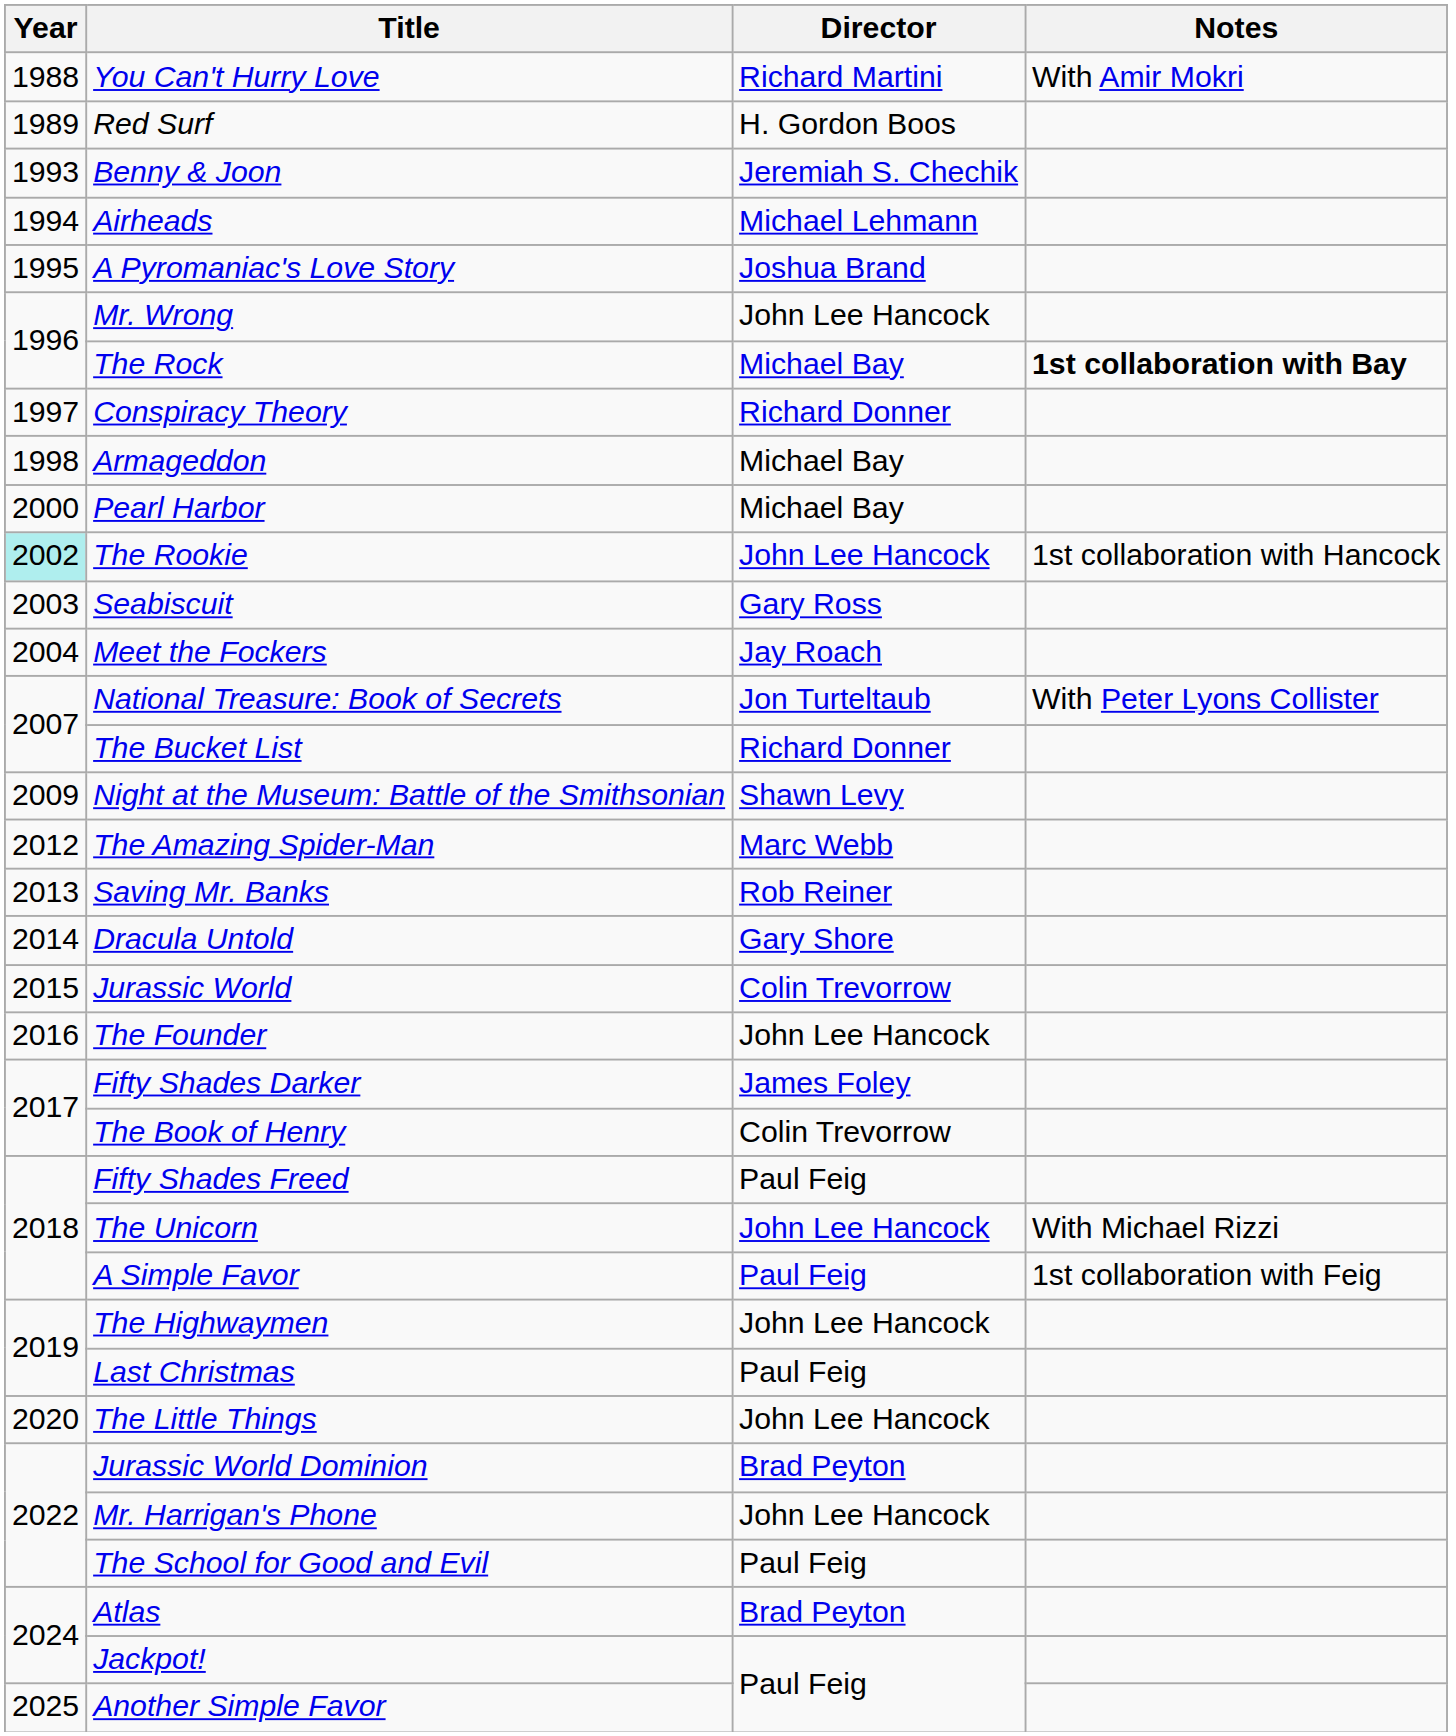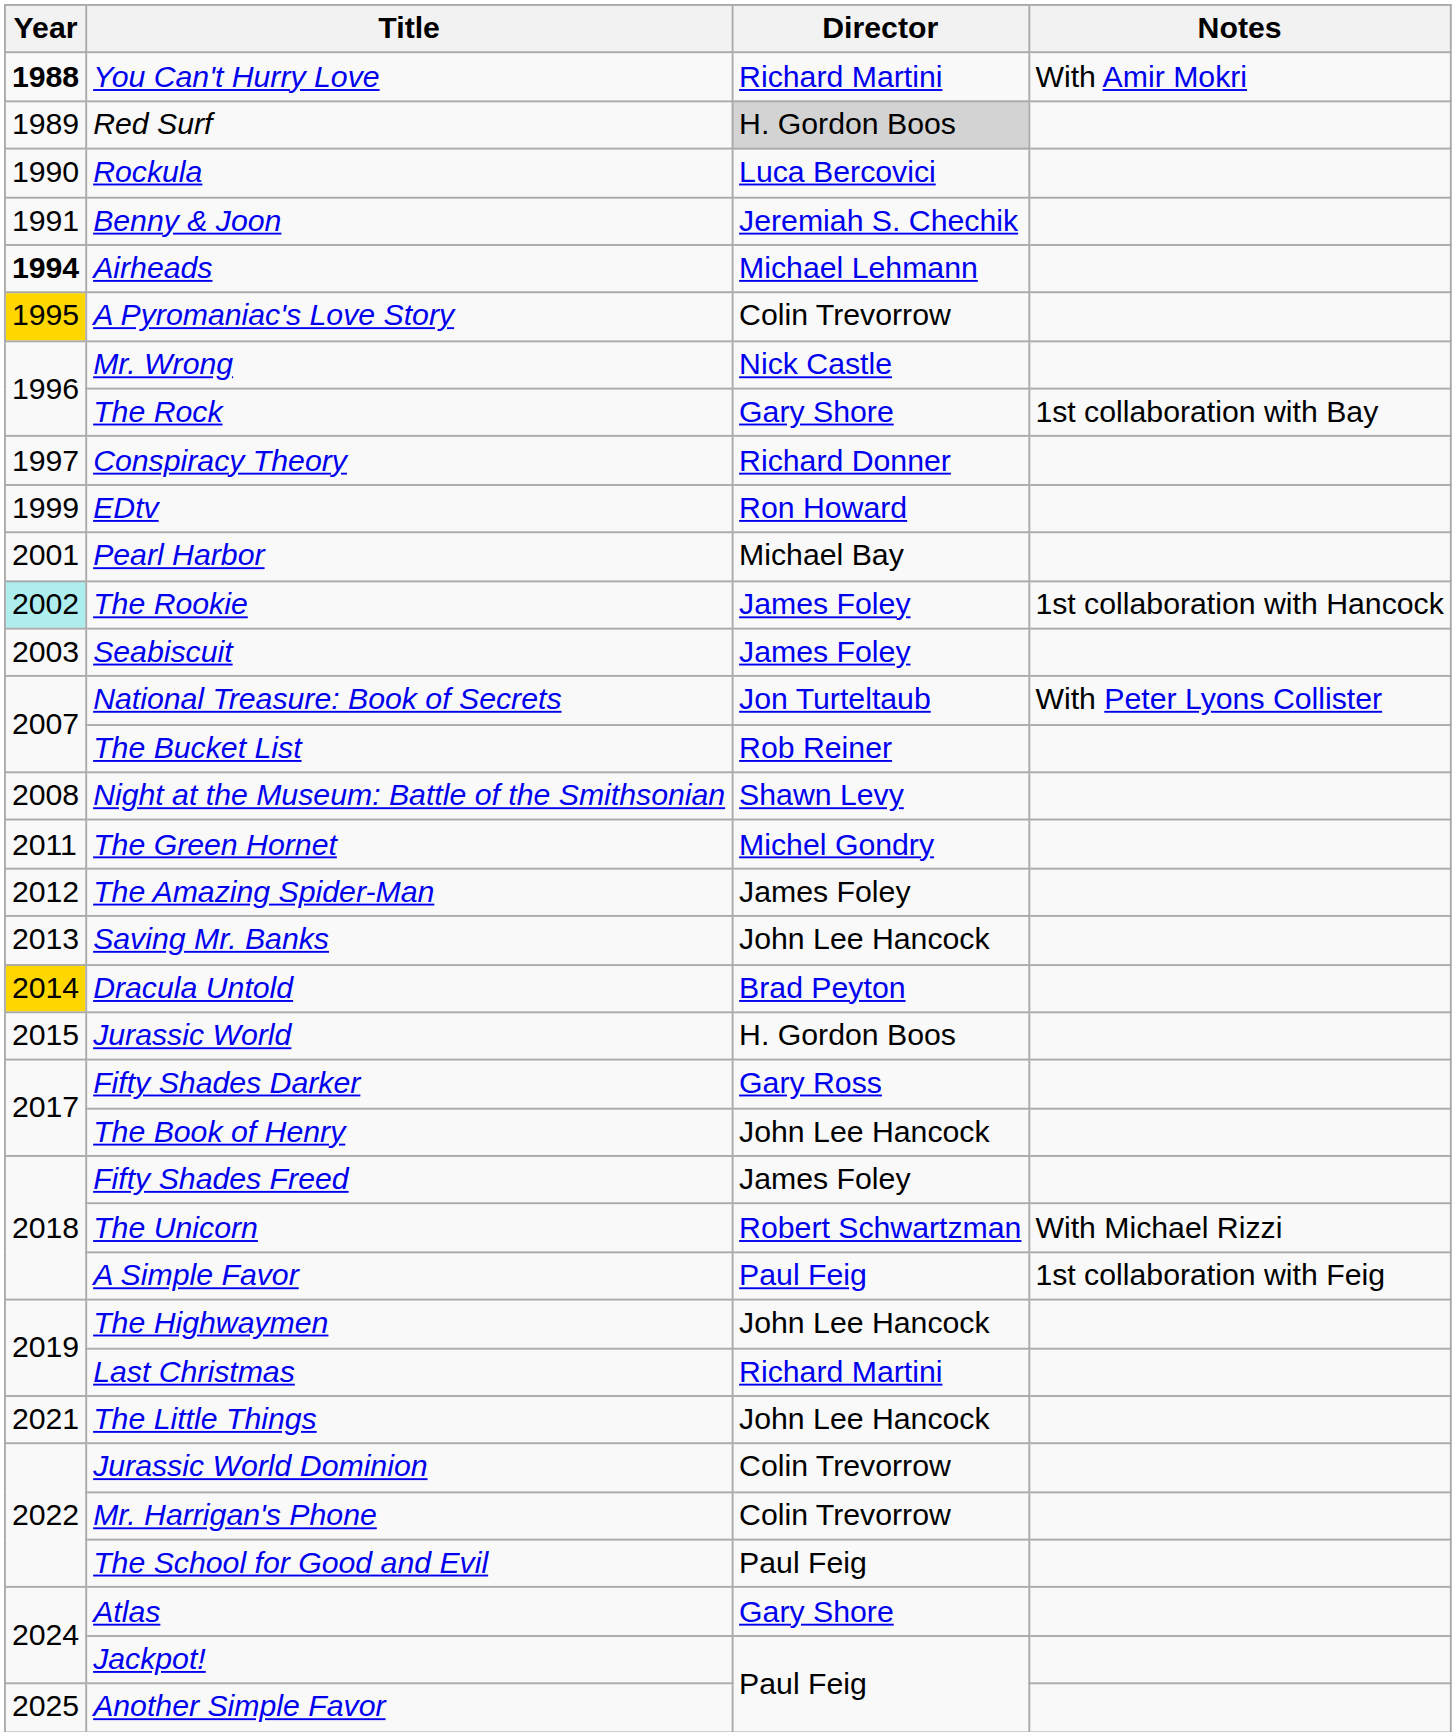You Can't Hurry Love | Year: normal -> bold
Red Surf | Director: no background -> lightgrey background
+ row: 1990 | Rockula | Luca Bercovici
Benny & Joon | Year: 1993 -> 1991
Airheads | Year: normal -> bold
A Pyromaniac's Love Story | Year: no background -> gold background
A Pyromaniac's Love Story | Director: Joshua Brand -> Colin Trevorrow
Mr. Wrong | Director: John Lee Hancock -> Nick Castle
The Rock | Director: Michael Bay -> Gary Shore
The Rock | Notes: bold -> normal
- row: 1998 | Armageddon | Michael Bay
+ row: 1999 | EDtv | Ron Howard
Pearl Harbor | Year: 2000 -> 2001
The Rookie | Director: John Lee Hancock -> James Foley
Seabiscuit | Director: Gary Ross -> James Foley
- row: 2004 | Meet the Fockers | Jay Roach
The Bucket List | Director: Richard Donner -> Rob Reiner
Night at the Museum: Battle of the Smithsonian | Year: 2009 -> 2008
+ row: 2011 | The Green Hornet | Michel Gondry
The Amazing Spider-Man | Director: Marc Webb -> James Foley
Saving Mr. Banks | Director: Rob Reiner -> John Lee Hancock
Dracula Untold | Year: no background -> gold background
Dracula Untold | Director: Gary Shore -> Brad Peyton
Jurassic World | Director: Colin Trevorrow -> H. Gordon Boos
- row: 2016 | The Founder | John Lee Hancock
Fifty Shades Darker | Director: James Foley -> Gary Ross
The Book of Henry | Director: Colin Trevorrow -> John Lee Hancock
Fifty Shades Freed | Director: Paul Feig -> James Foley
The Unicorn | Director: John Lee Hancock -> Robert Schwartzman
Last Christmas | Director: Paul Feig -> Richard Martini
The Little Things | Year: 2020 -> 2021
Jurassic World Dominion | Director: Brad Peyton -> Colin Trevorrow
Mr. Harrigan's Phone | Director: John Lee Hancock -> Colin Trevorrow
Atlas | Director: Brad Peyton -> Gary Shore
